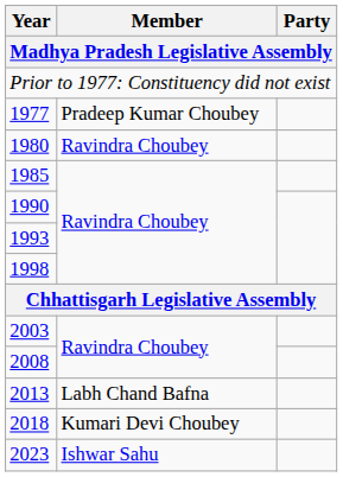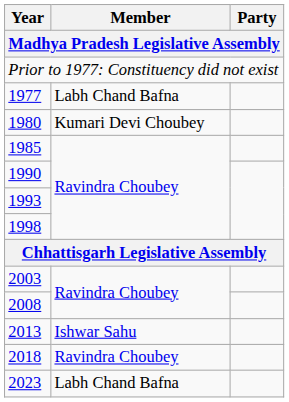1977 | Member: Pradeep Kumar Choubey -> Labh Chand Bafna
1980 | Member: Ravindra Choubey -> Kumari Devi Choubey
2013 | Member: Labh Chand Bafna -> Ishwar Sahu
2018 | Member: Kumari Devi Choubey -> Ravindra Choubey
2023 | Member: Ishwar Sahu -> Labh Chand Bafna
